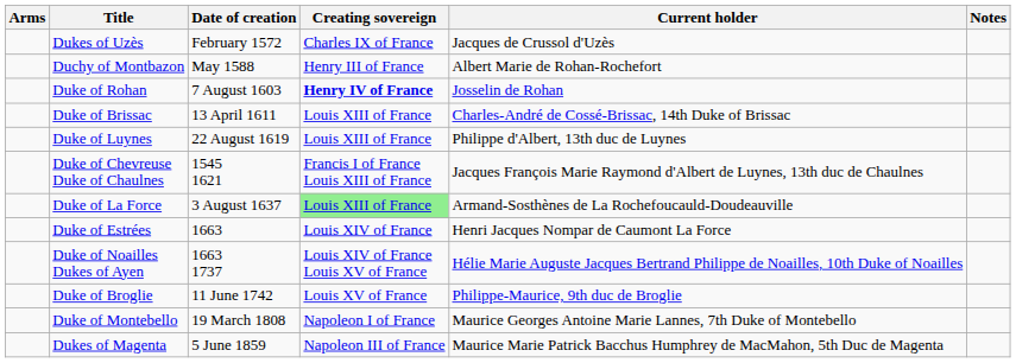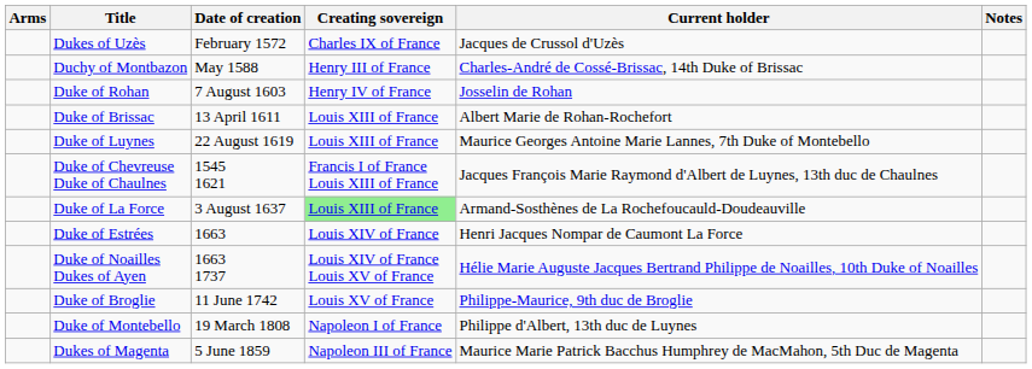Duchy of Montbazon | Current holder: Albert Marie de Rohan-Rochefort -> Charles-André de Cossé-Brissac, 14th Duke of Brissac
Duke of Rohan | Creating sovereign: bold -> normal
Duke of Brissac | Current holder: Charles-André de Cossé-Brissac, 14th Duke of Brissac -> Albert Marie de Rohan-Rochefort
Duke of Luynes | Current holder: Philippe d'Albert, 13th duc de Luynes -> Maurice Georges Antoine Marie Lannes, 7th Duke of Montebello
Duke of Montebello | Current holder: Maurice Georges Antoine Marie Lannes, 7th Duke of Montebello -> Philippe d'Albert, 13th duc de Luynes
